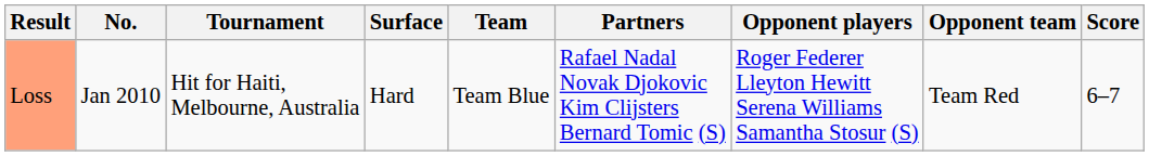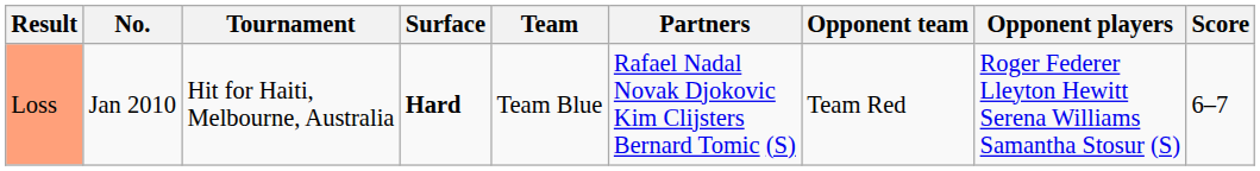columns swapped: Opponent team <-> Opponent players
Loss | Surface: normal -> bold
